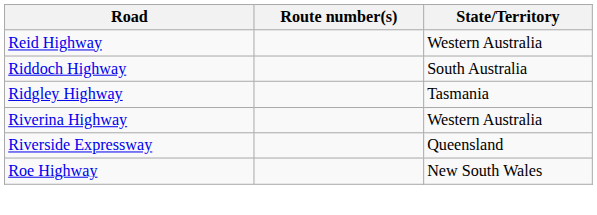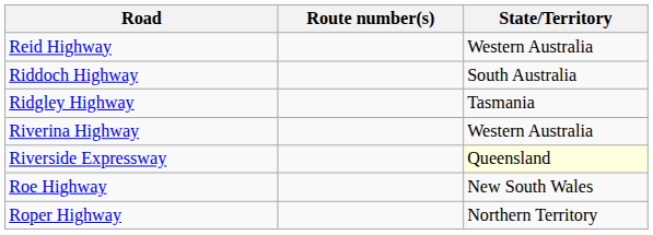Riverside Expressway | State/Territory: no background -> lightyellow background
+ row: Roper Highway | Northern Territory
